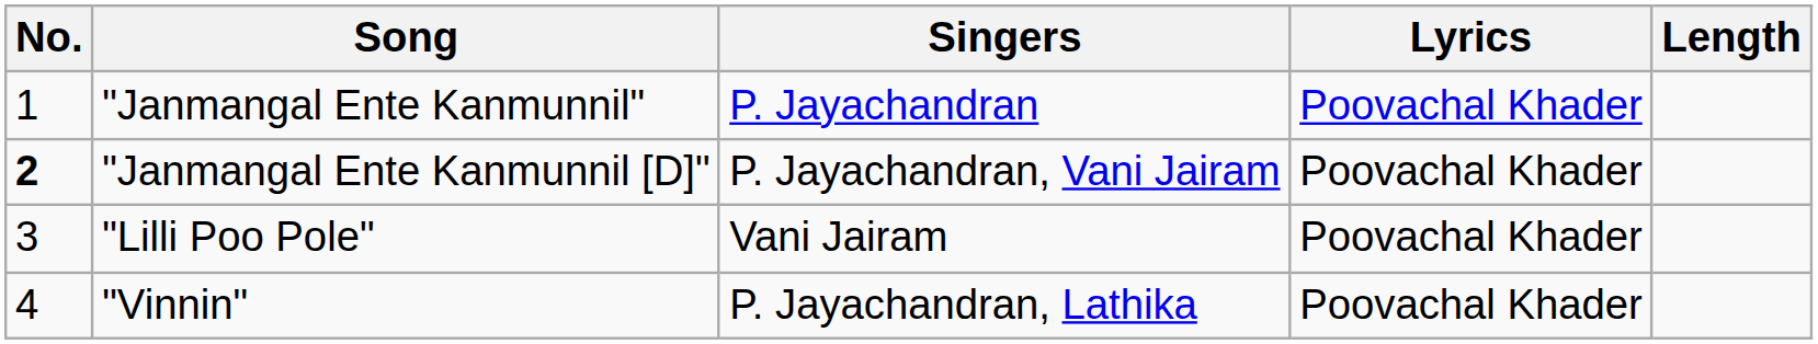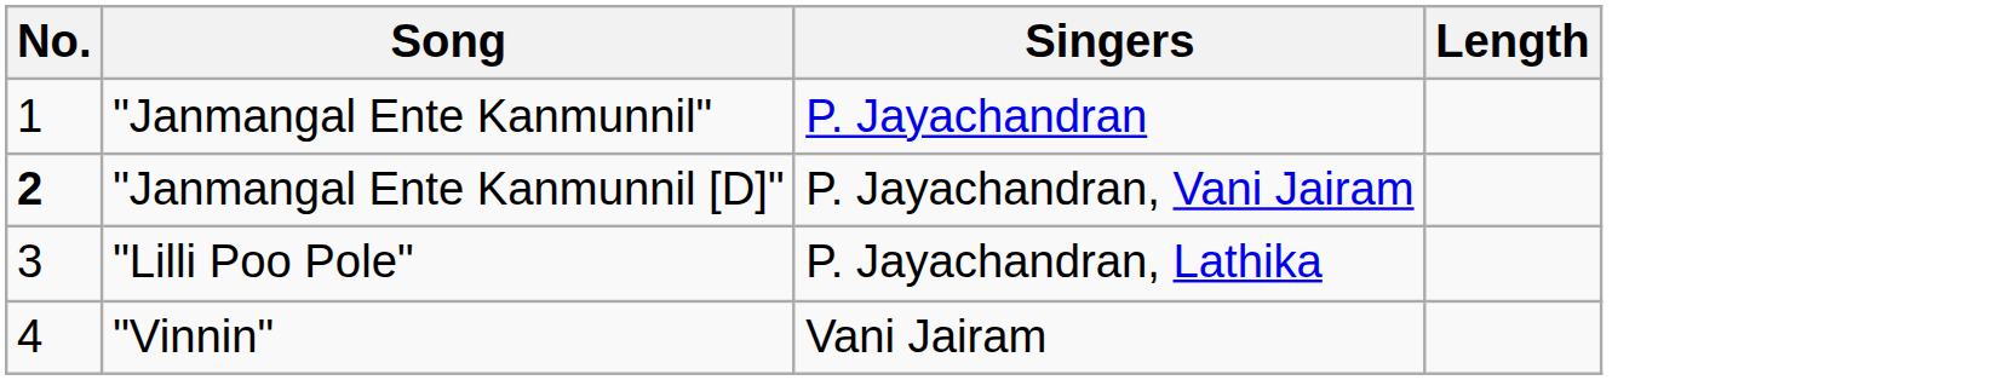- column: Lyrics | Poovachal Khader | Poovachal Khader | Poovachal Khader | Poovachal Khader
"Lilli Poo Pole" | Singers: Vani Jairam -> P. Jayachandran, Lathika
"Vinnin" | Singers: P. Jayachandran, Lathika -> Vani Jairam
